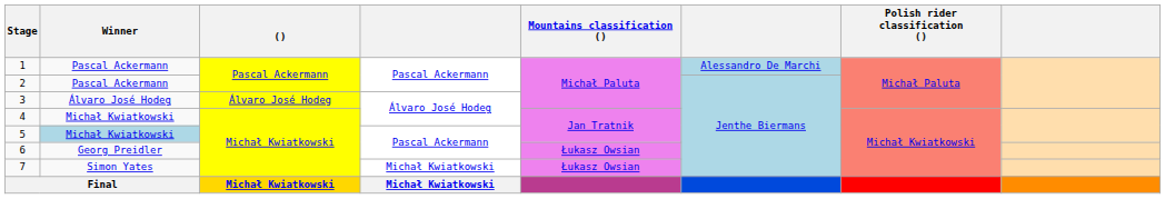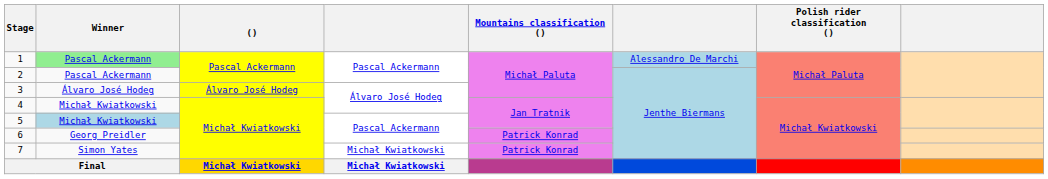1 | Winner: no background -> lightgreen background
6 | Mountains classification (): Łukasz Owsian -> Patrick Konrad
7 | Mountains classification (): Łukasz Owsian -> Patrick Konrad
